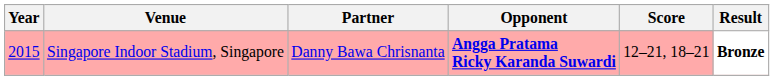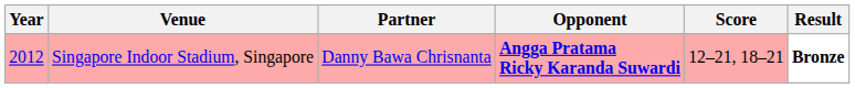Singapore Indoor Stadium, Singapore | Year: 2015 -> 2012
